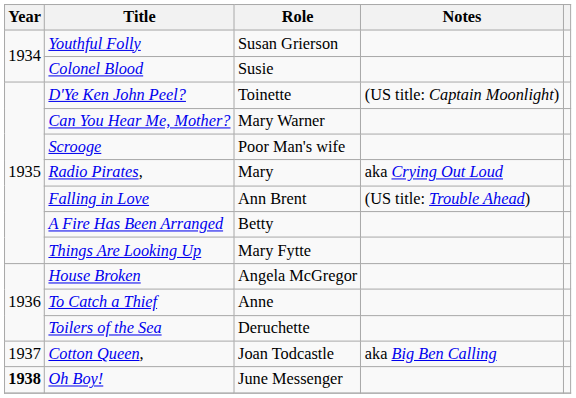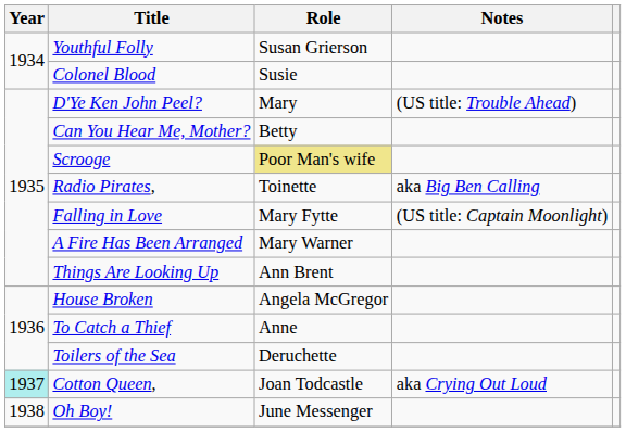D'Ye Ken John Peel? | Role: Toinette -> Mary
D'Ye Ken John Peel? | Notes: (US title: Captain Moonlight) -> (US title: Trouble Ahead)
Can You Hear Me, Mother? | Role: Mary Warner -> Betty
Scrooge | Role: no background -> khaki background
Radio Pirates, | Role: Mary -> Toinette
Radio Pirates, | Notes: aka Crying Out Loud -> aka Big Ben Calling
Falling in Love | Role: Ann Brent -> Mary Fytte
Falling in Love | Notes: (US title: Trouble Ahead) -> (US title: Captain Moonlight)
A Fire Has Been Arranged | Role: Betty -> Mary Warner
Things Are Looking Up | Role: Mary Fytte -> Ann Brent
Cotton Queen, | Year: no background -> paleturquoise background
Cotton Queen, | Notes: aka Big Ben Calling -> aka Crying Out Loud
Oh Boy! | Year: bold -> normal
